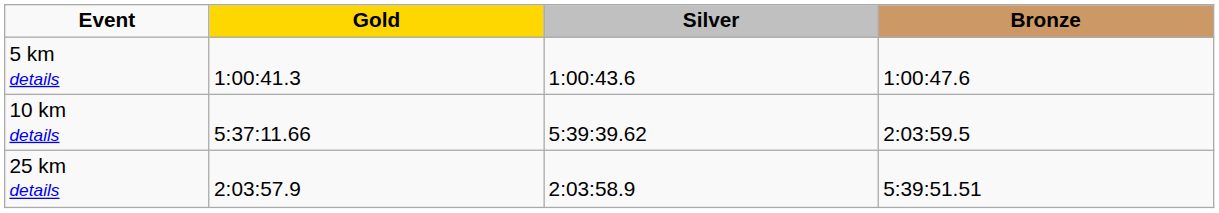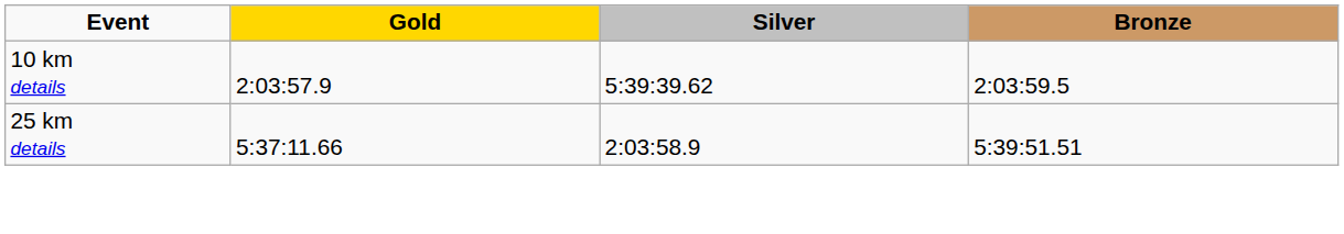- row: 5 km details | 1:00:41.3 | 1:00:43.6 | 1:00:47.6
10 km details | Gold: 5:37:11.66 -> 2:03:57.9
25 km details | Gold: 2:03:57.9 -> 5:37:11.66
